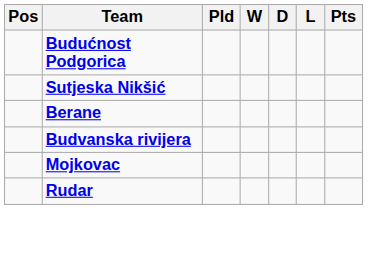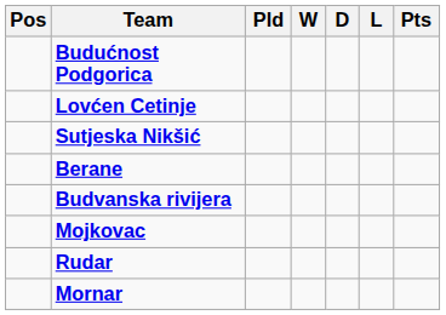+ row: Lovćen Cetinje
+ row: Mornar
